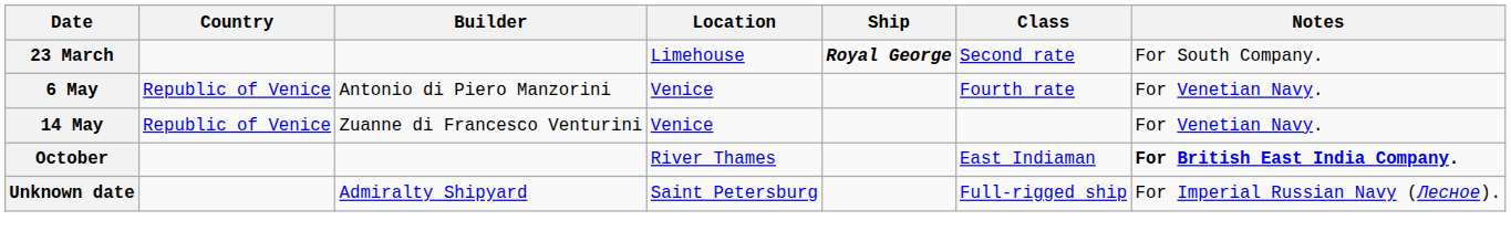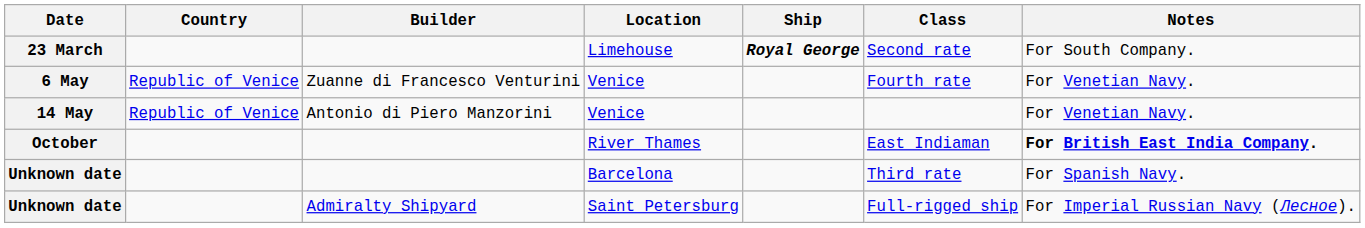6 May | Builder: Antonio di Piero Manzorini -> Zuanne di Francesco Venturini
14 May | Builder: Zuanne di Francesco Venturini -> Antonio di Piero Manzorini
+ row: Unknown date | Barcelona | Third rate | For Spanish Navy.
